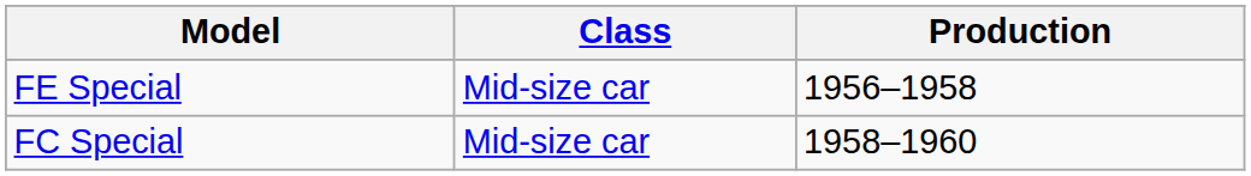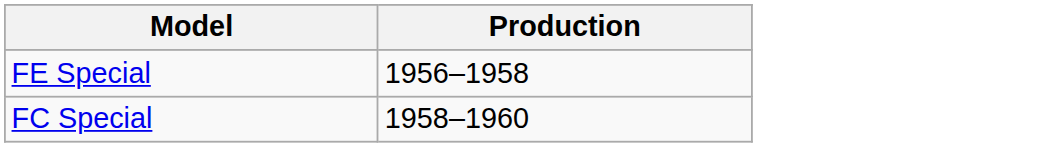- column: Class | Mid-size car | Mid-size car
